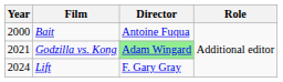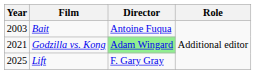Bait | Year: 2000 -> 2003
Lift | Year: 2024 -> 2025
